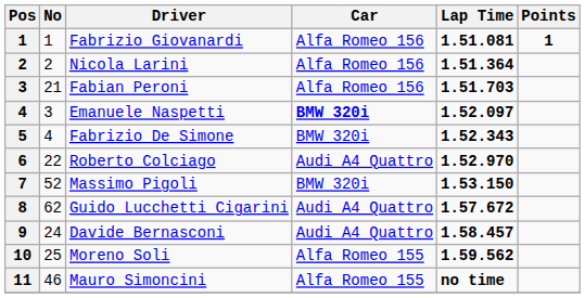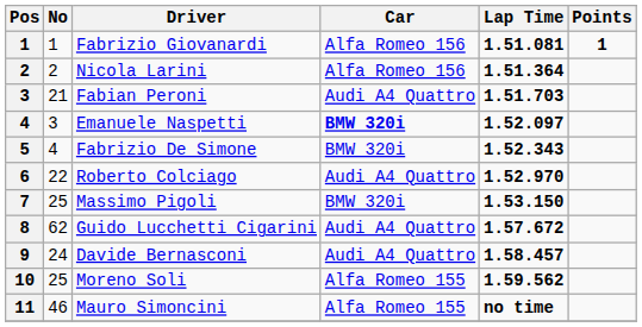Fabian Peroni | Car: Alfa Romeo 156 -> Audi A4 Quattro
Massimo Pigoli | No: 52 -> 25
